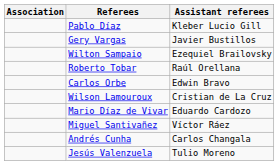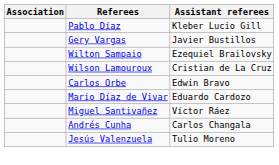- row: Roberto Tobar | Raúl Orellana
rows swapped: Wilson Lamouroux <-> Carlos Orbe
